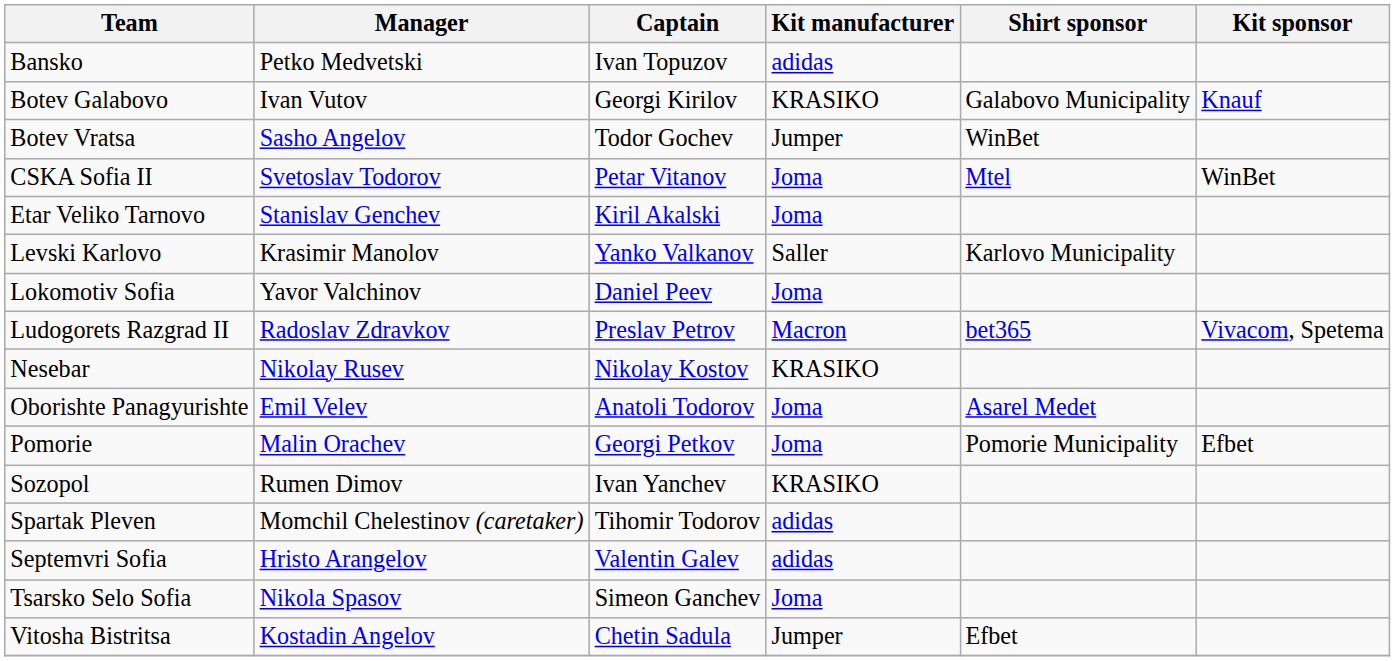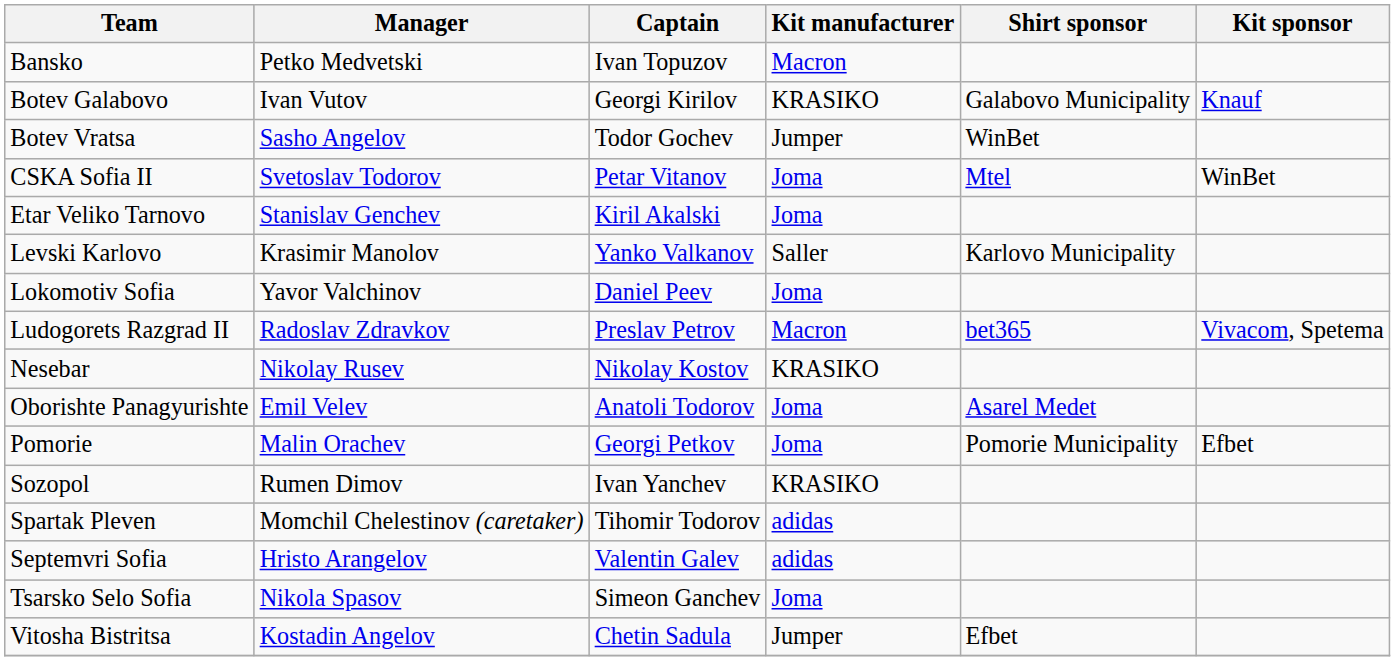Bansko | Kit manufacturer: adidas -> Macron
